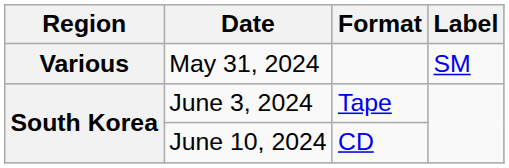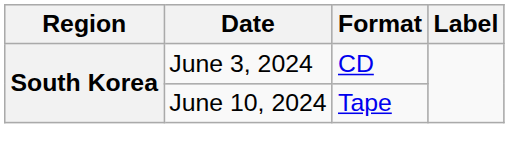- row: Various | May 31, 2024 | SM
June 3, 2024 | Format: Tape -> CD
June 10, 2024 | Format: CD -> Tape
